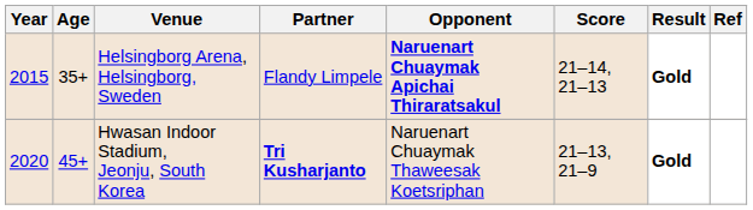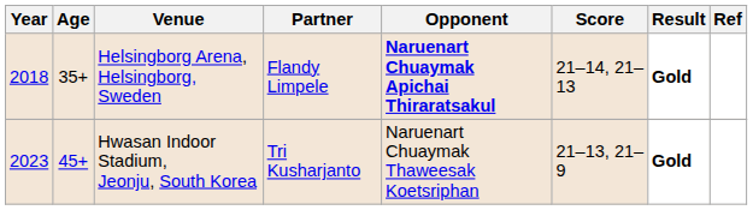Helsingborg Arena, Helsingborg, Sweden | Year: 2015 -> 2018
Hwasan Indoor Stadium, Jeonju, South Korea | Year: 2020 -> 2023
Hwasan Indoor Stadium, Jeonju, South Korea | Partner: bold -> normal
